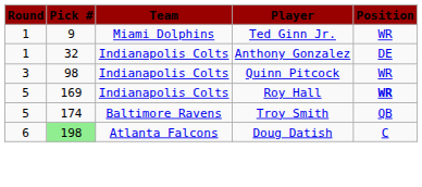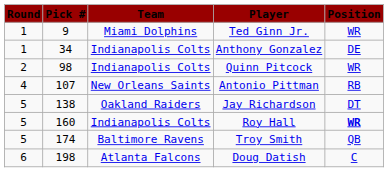Anthony Gonzalez | Pick #: 32 -> 34
Quinn Pitcock | Round: 3 -> 2
+ row: 4 | 107 | New Orleans Saints | Antonio Pittman | RB
+ row: 5 | 138 | Oakland Raiders | Jay Richardson | DT
Roy Hall | Pick #: 169 -> 160
Doug Datish | Pick #: lightgreen background -> no background
